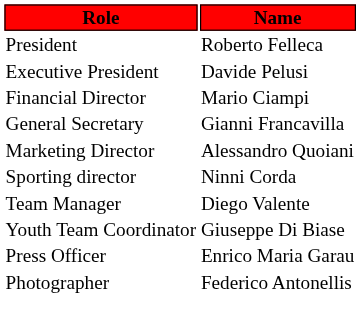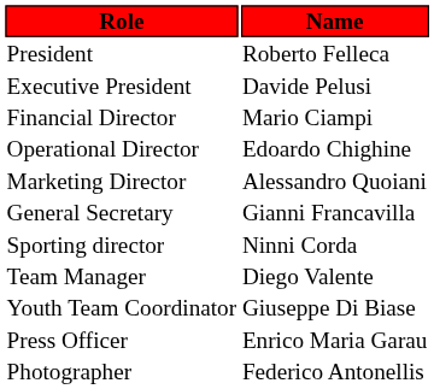+ row: Operational Director | Edoardo Chighine
rows swapped: Marketing Director <-> General Secretary
